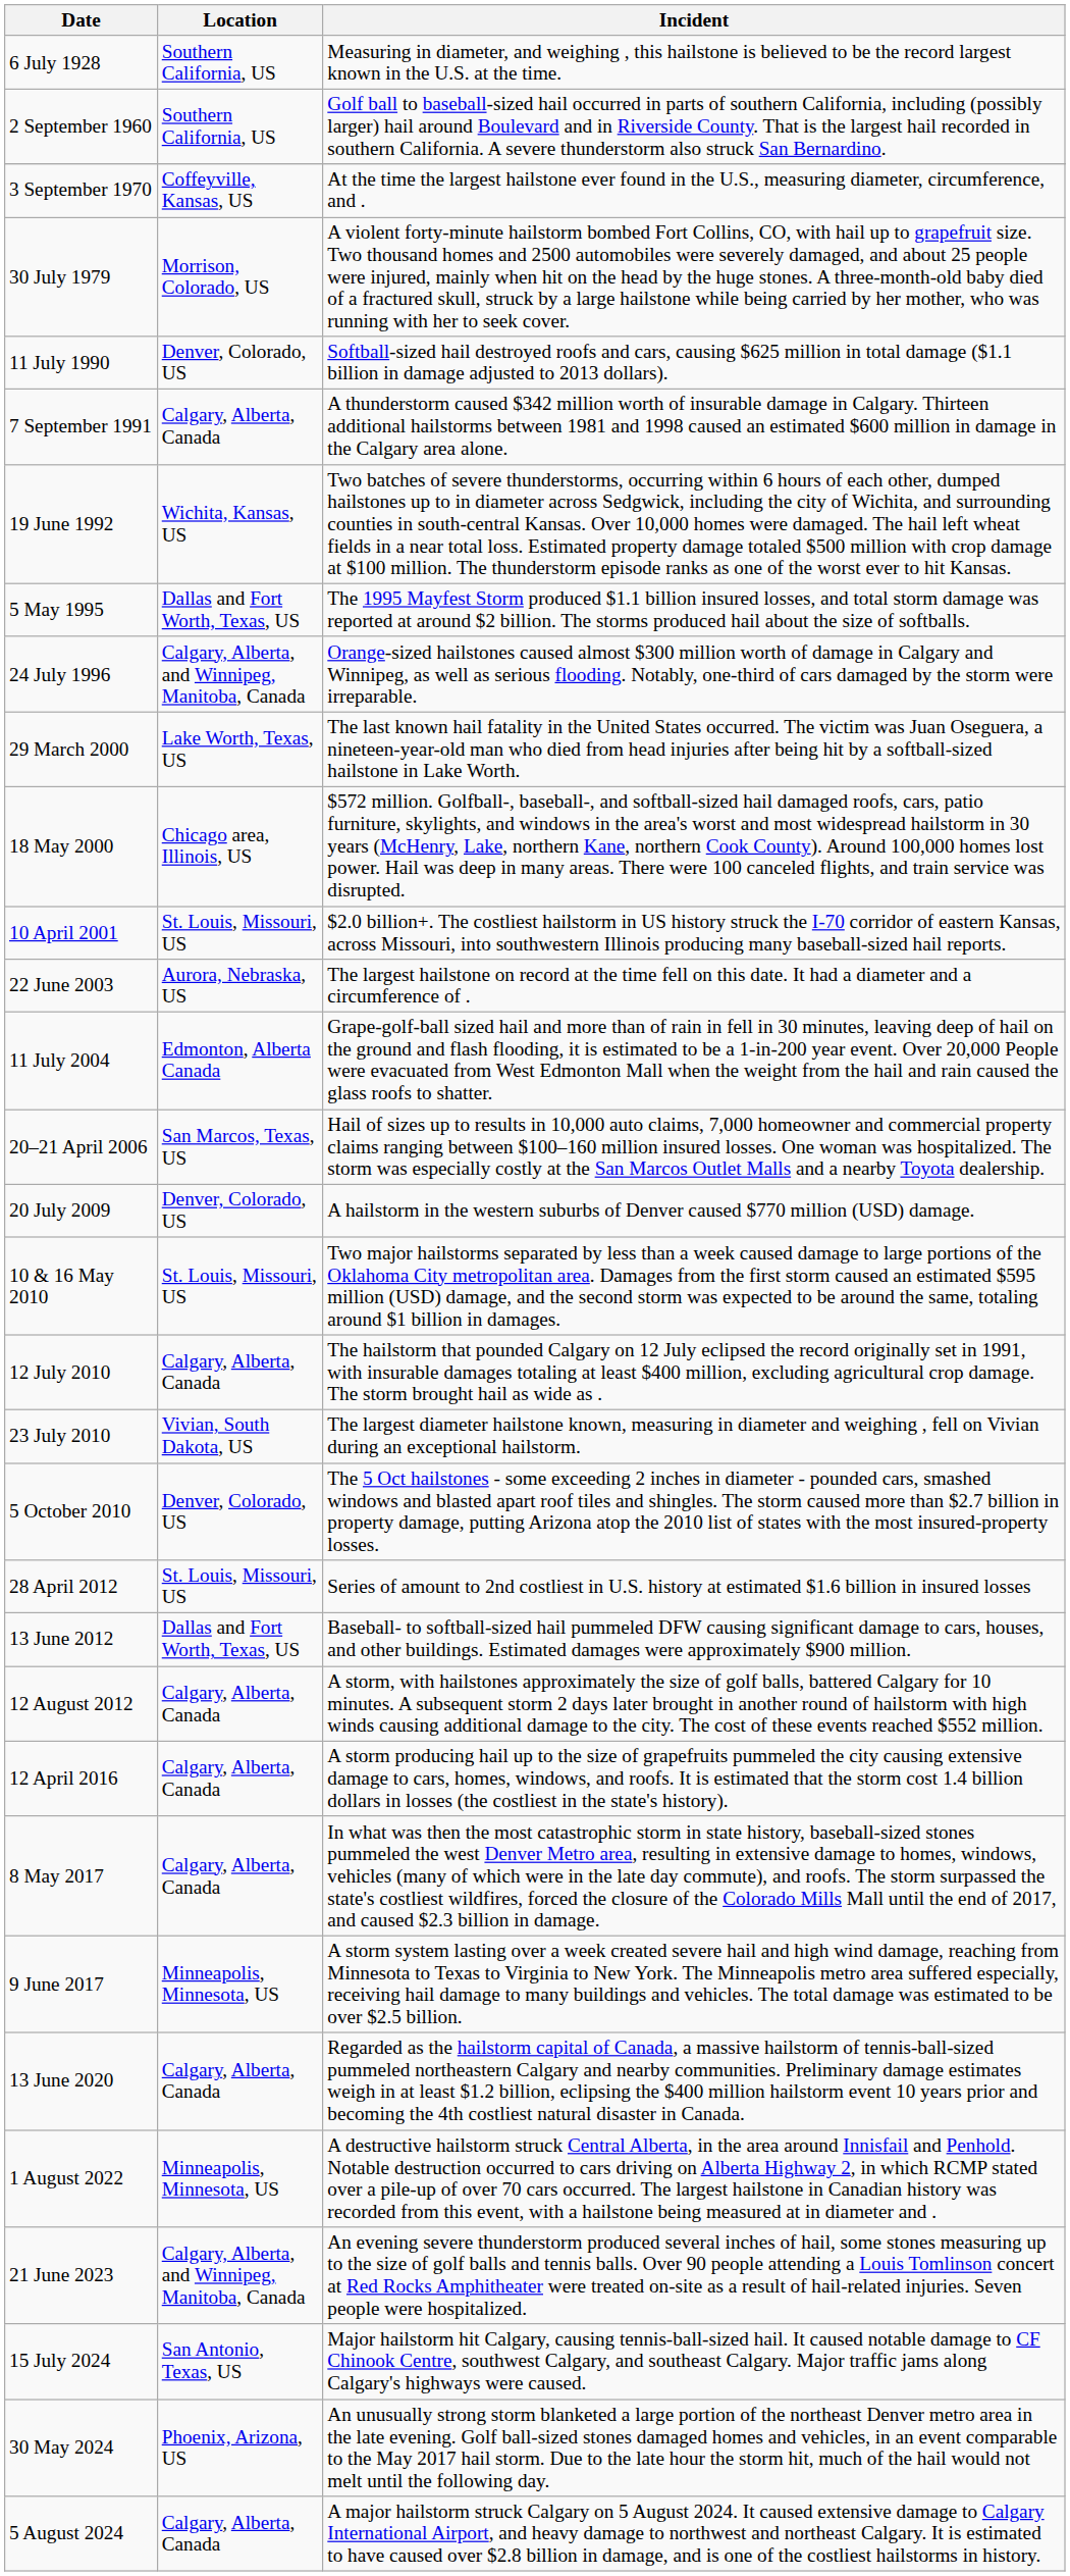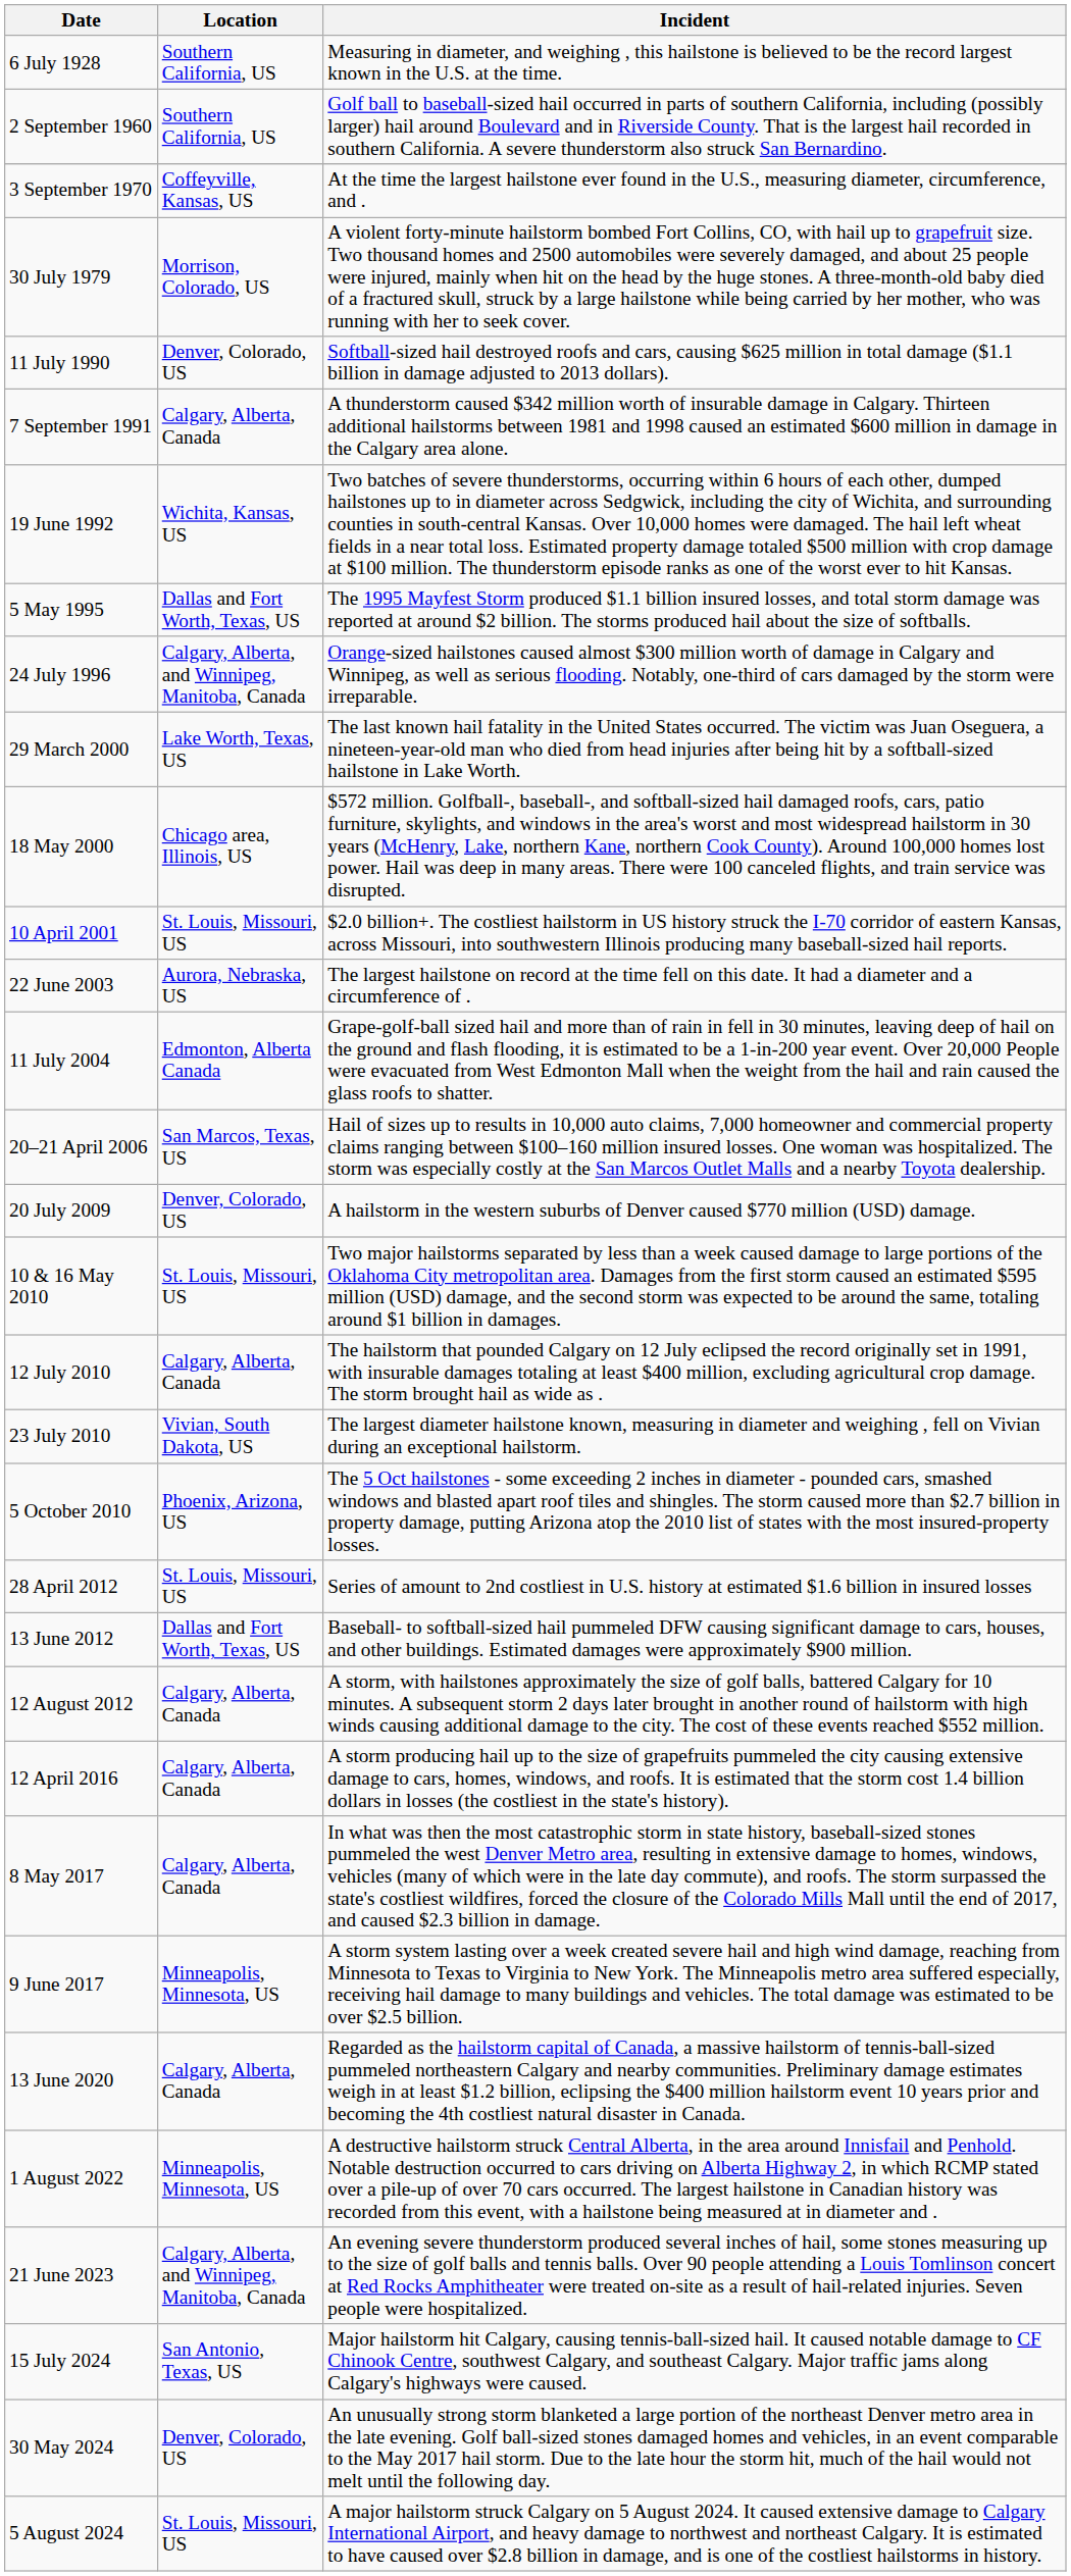5 October 2010 | Location: Denver, Colorado, US -> Phoenix, Arizona, US
30 May 2024 | Location: Phoenix, Arizona, US -> Denver, Colorado, US
5 August 2024 | Location: Calgary, Alberta, Canada -> St. Louis, Missouri, US
